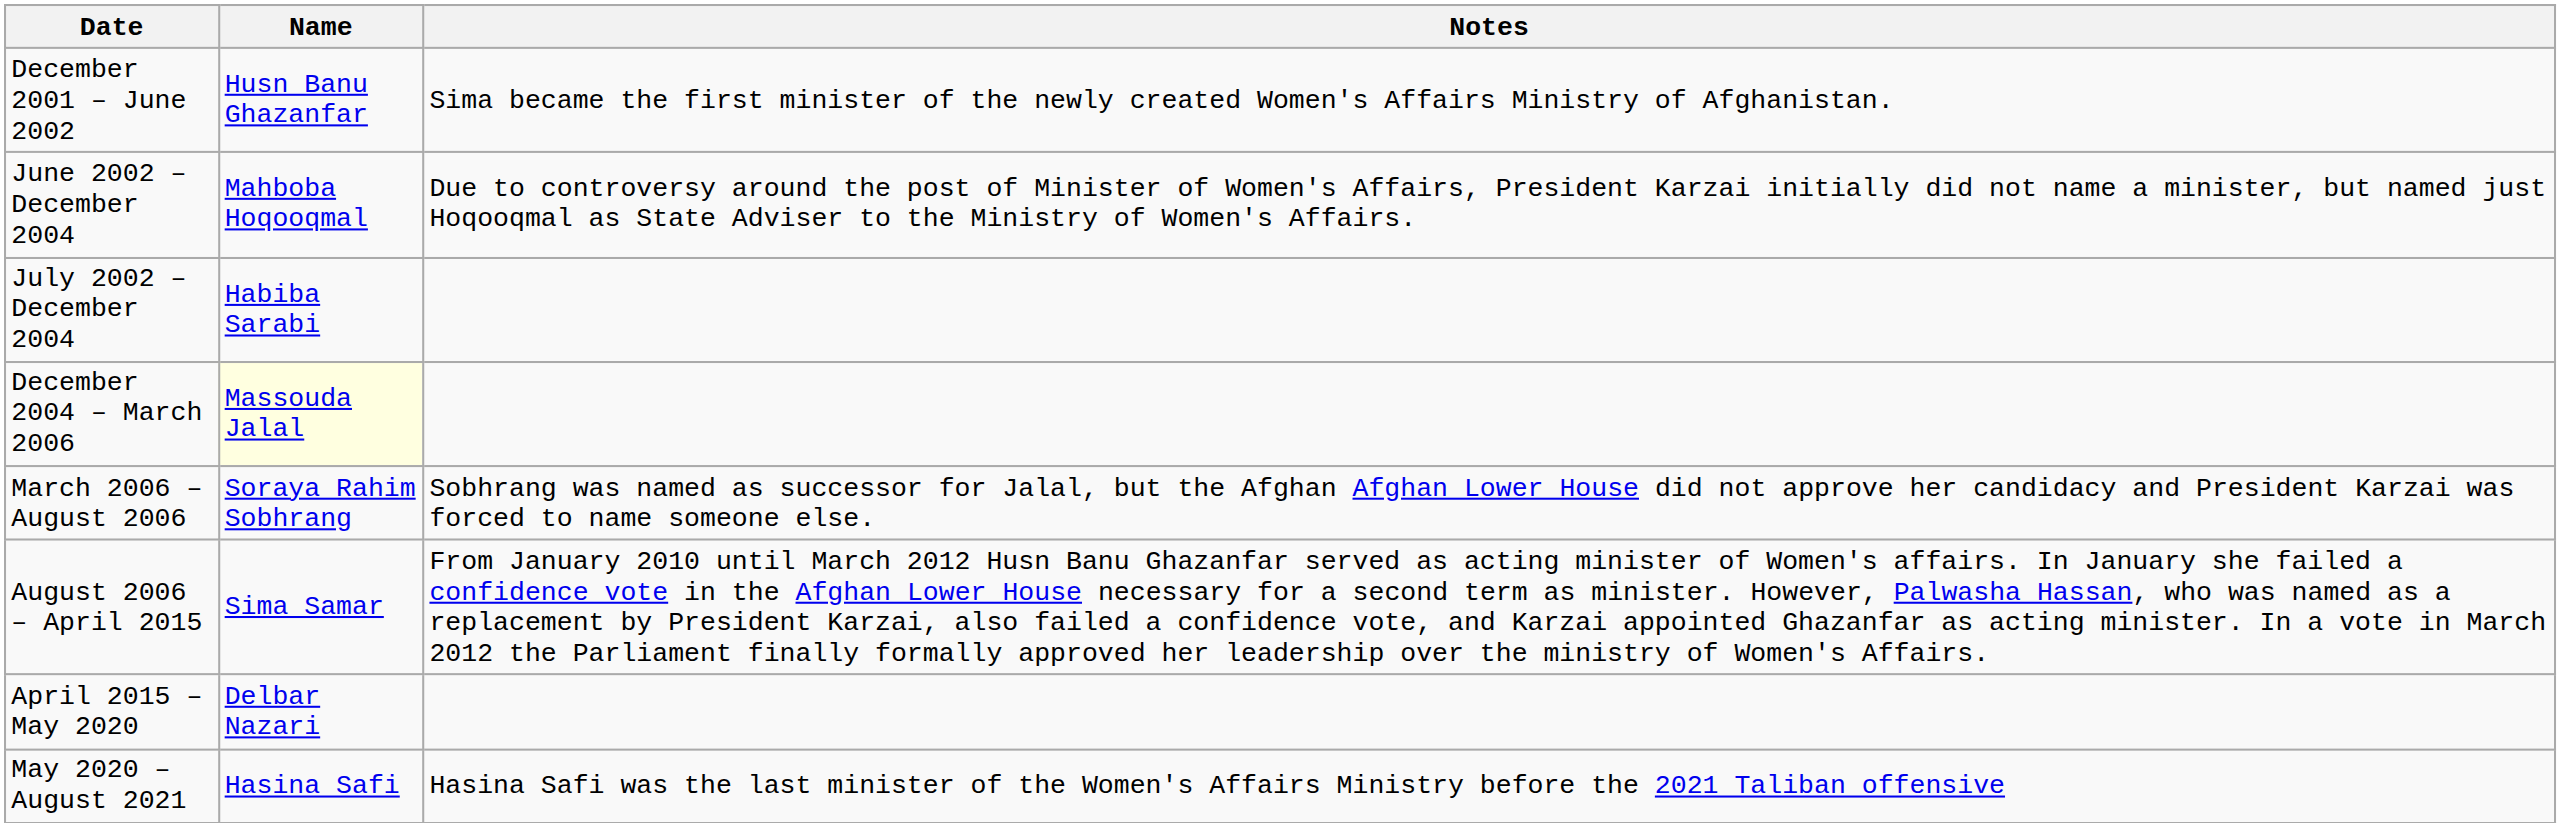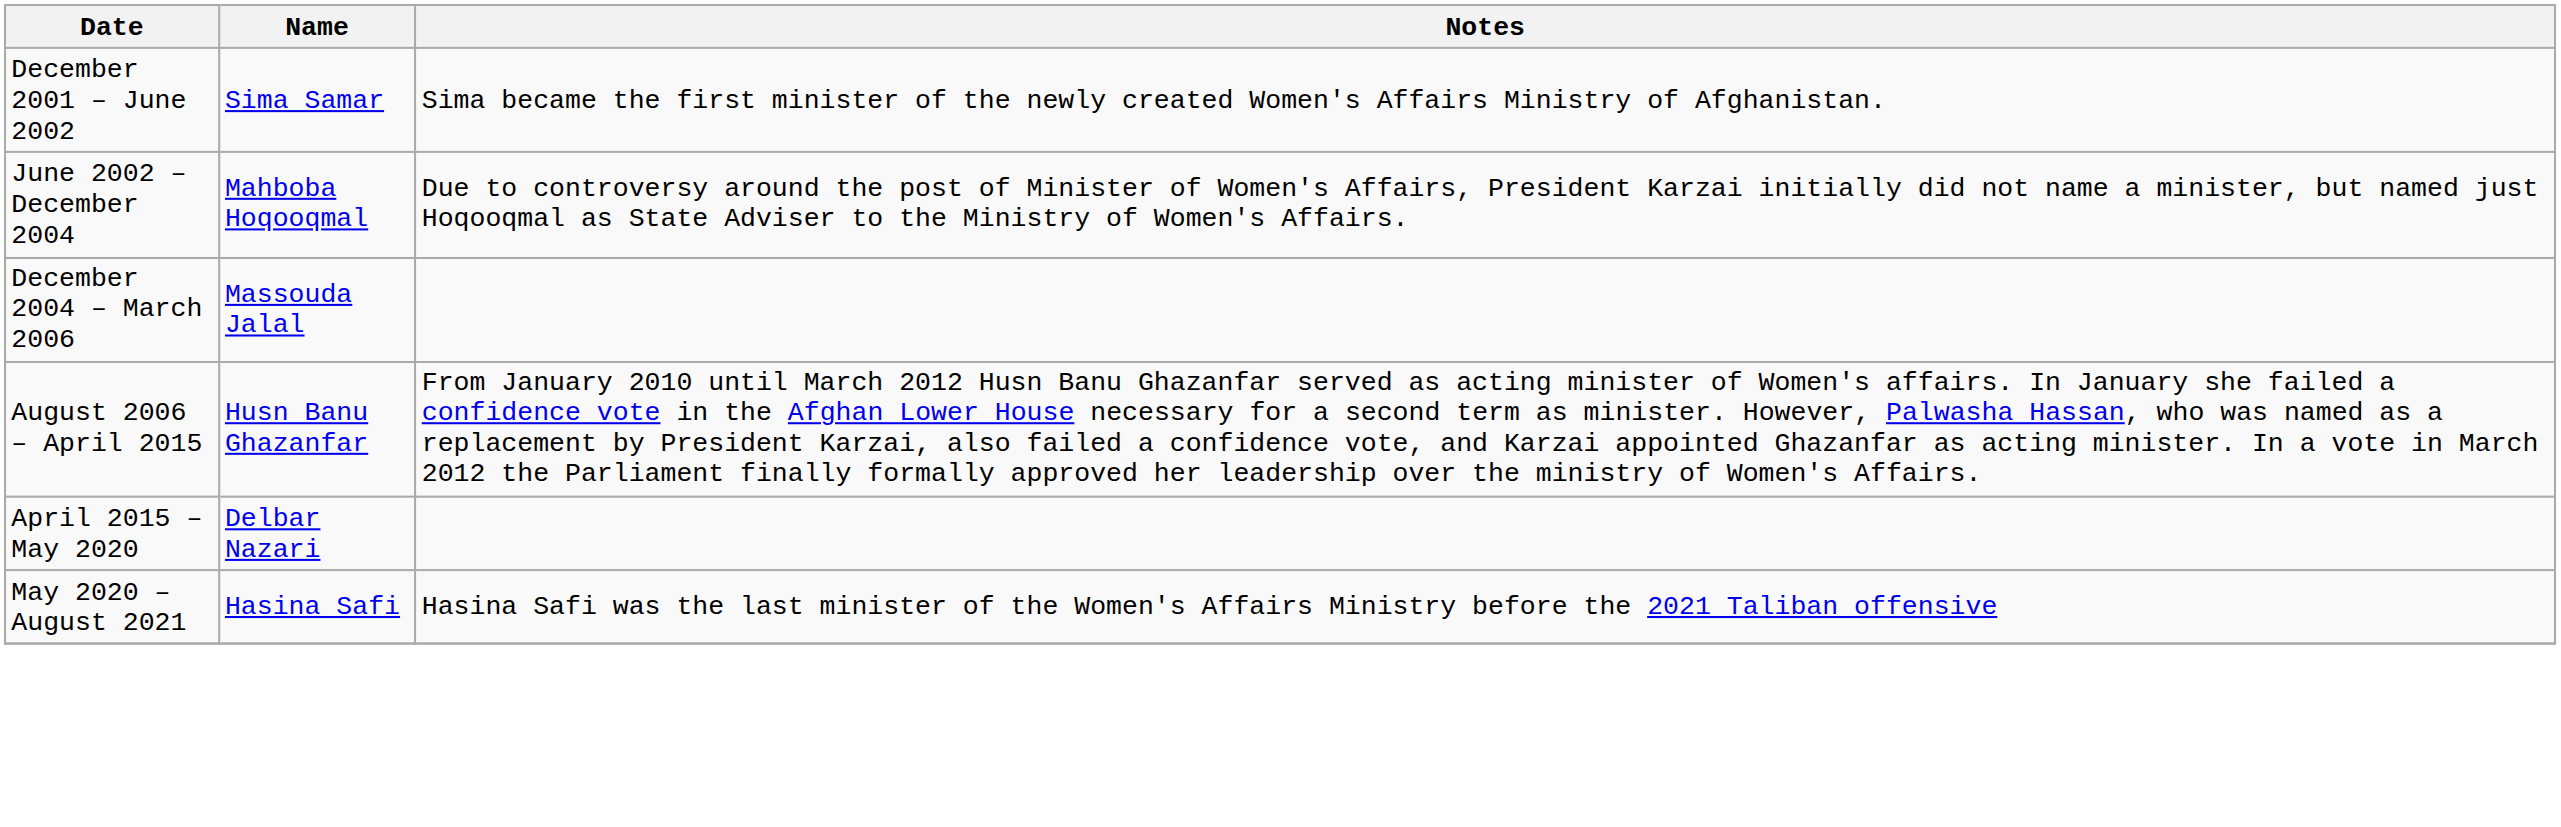December 2001 – June 2002 | Name: Husn Banu Ghazanfar -> Sima Samar
- row: July 2002 – December 2004 | Habiba Sarabi
December 2004 – March 2006 | Name: lightyellow background -> no background
- row: March 2006 – August 2006 | Soraya Rahim Sobhrang | Sobhrang was named as successor for Jalal, but the Afghan Afghan Lower House did not approve her candidacy and President Karzai was forced to name someone else.
August 2006 – April 2015 | Name: Sima Samar -> Husn Banu Ghazanfar
